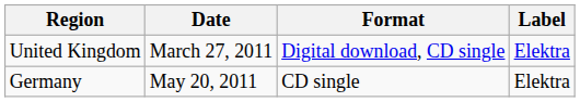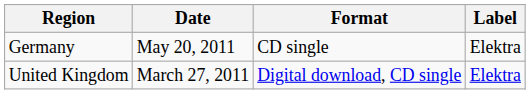rows swapped: United Kingdom <-> Germany
